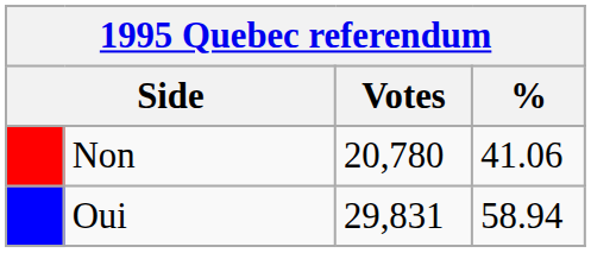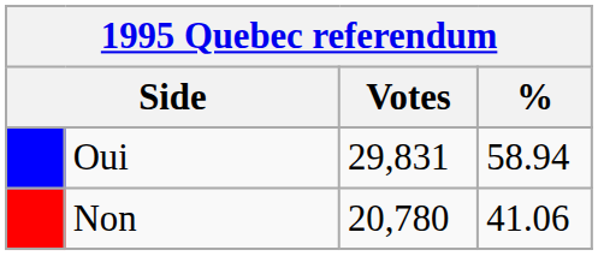rows swapped: Oui <-> Non
